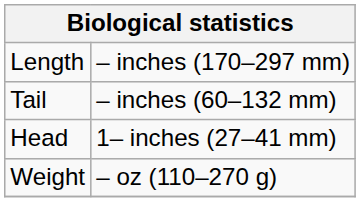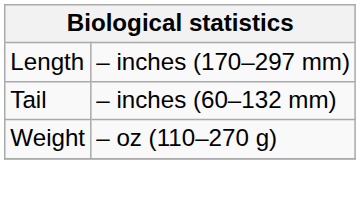- row: Head | 1– inches (27–41 mm)
